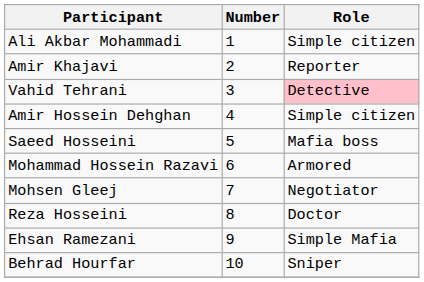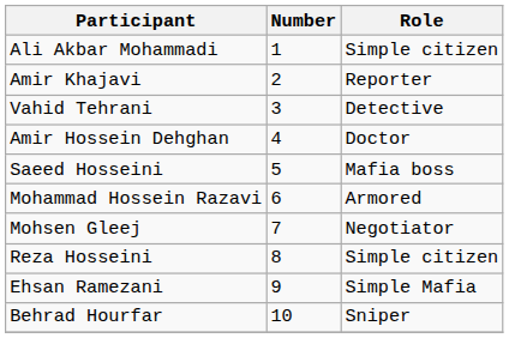Vahid Tehrani | Role: pink background -> no background
Amir Hossein Dehghan | Role: Simple citizen -> Doctor
Reza Hosseini | Role: Doctor -> Simple citizen
